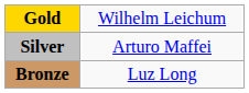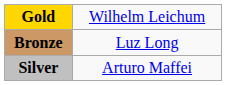rows swapped: Silver <-> Bronze
